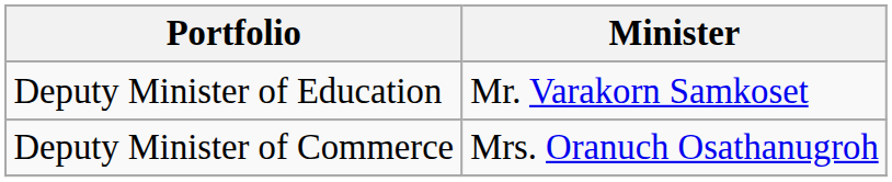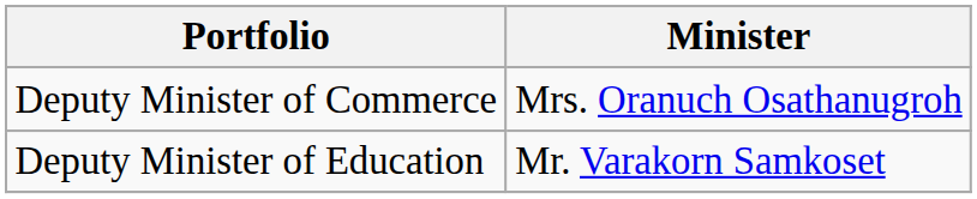rows swapped: Deputy Minister of Commerce <-> Deputy Minister of Education
